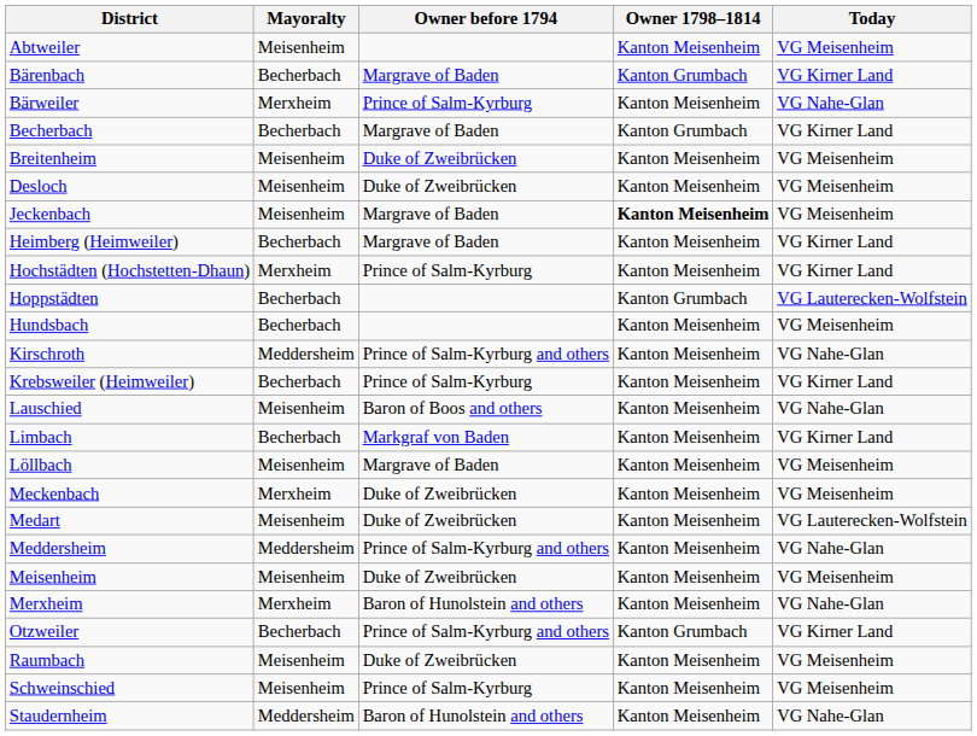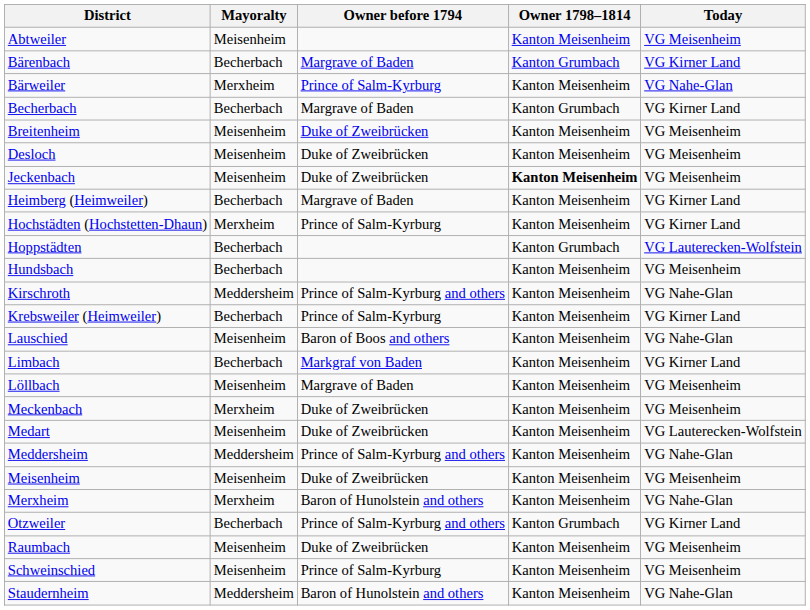Jeckenbach | Owner before 1794: Margrave of Baden -> Duke of Zweibrücken
